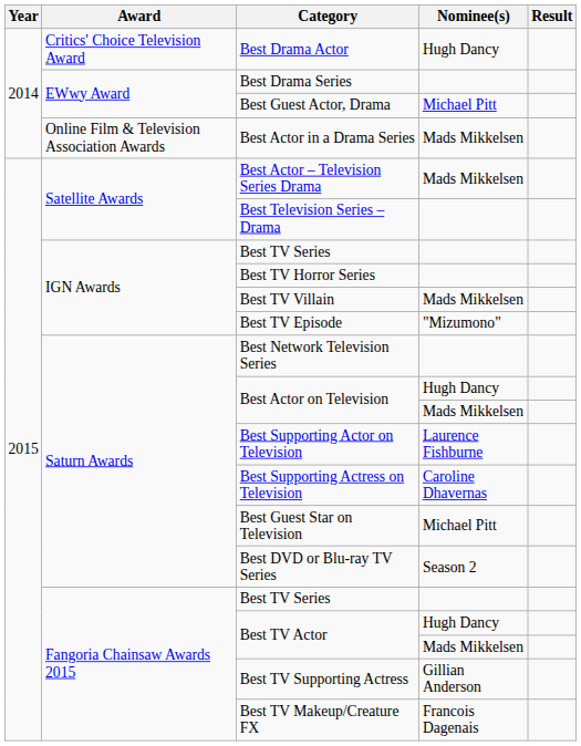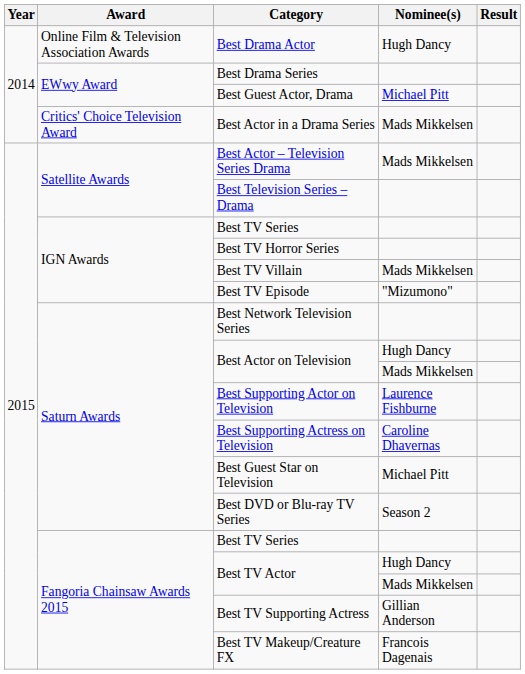Best Drama Actor | Award: Critics' Choice Television Award -> Online Film & Television Association Awards
Best Actor in a Drama Series | Award: Online Film & Television Association Awards -> Critics' Choice Television Award
